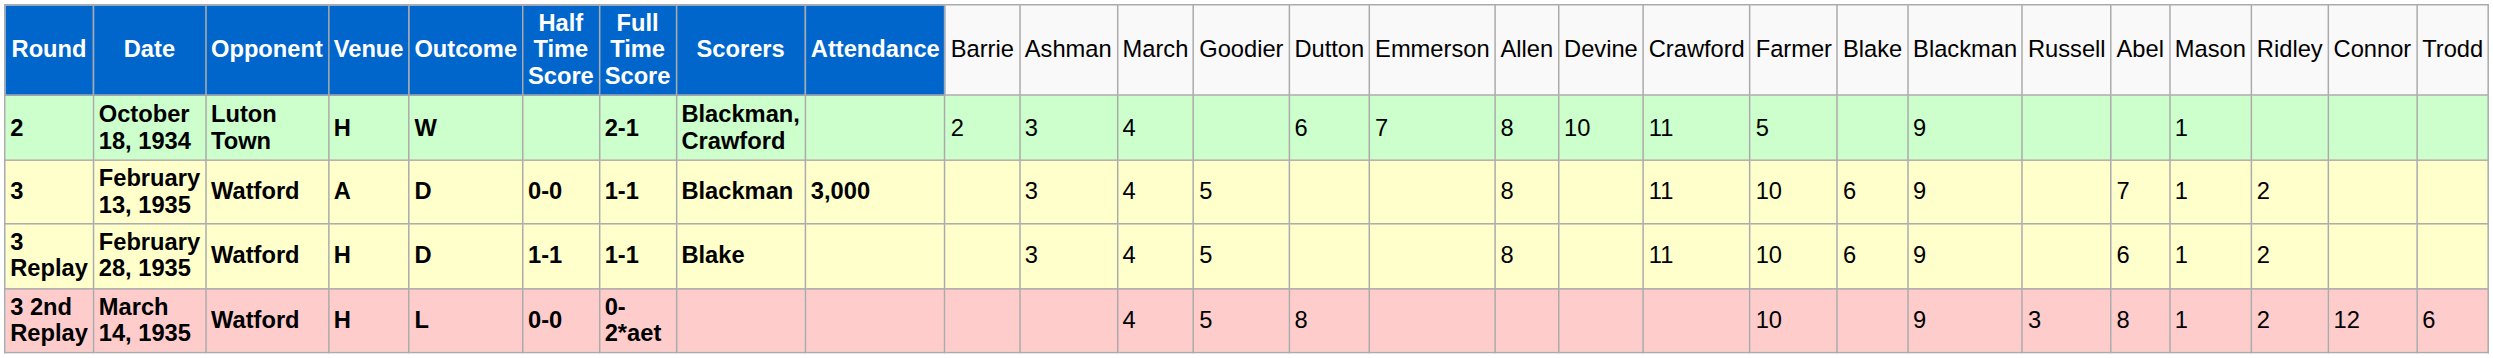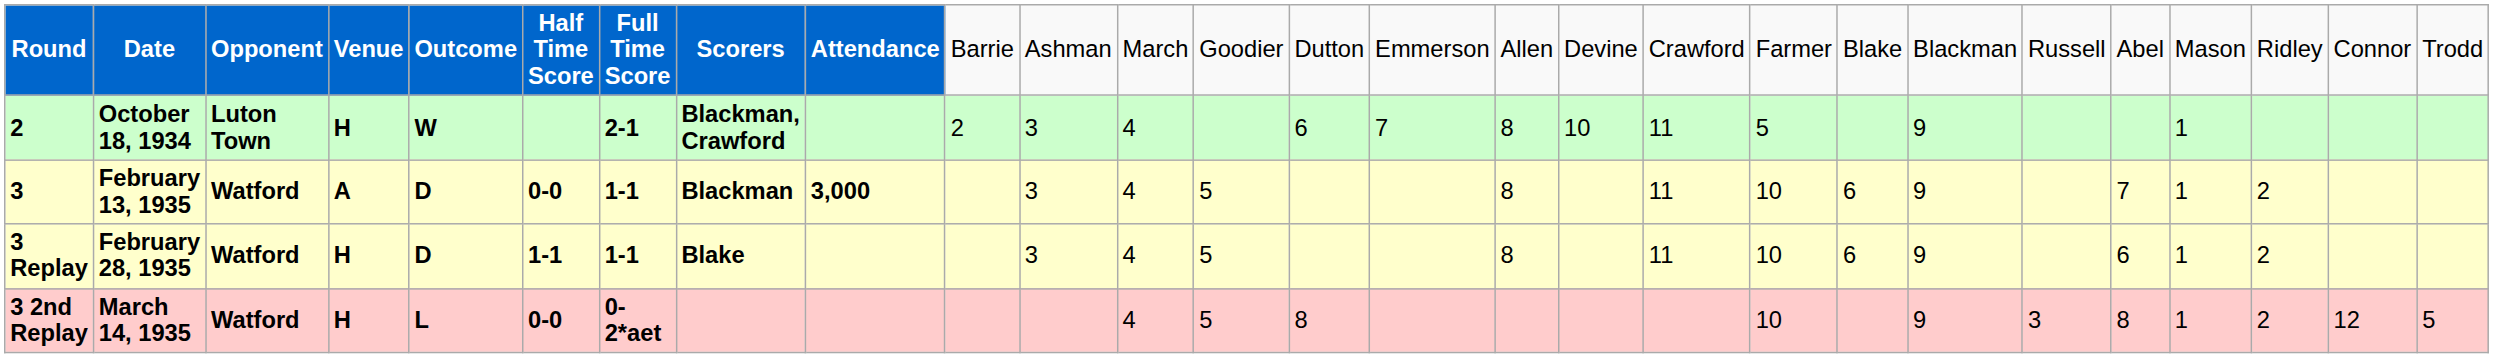3 2nd Replay | column 27: 6 -> 5
